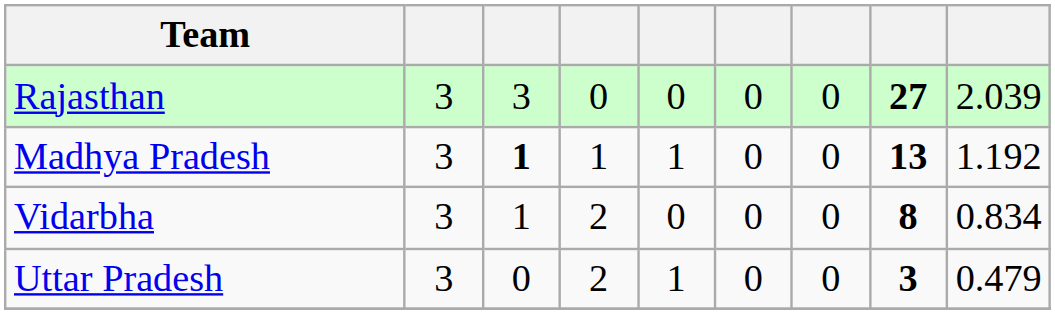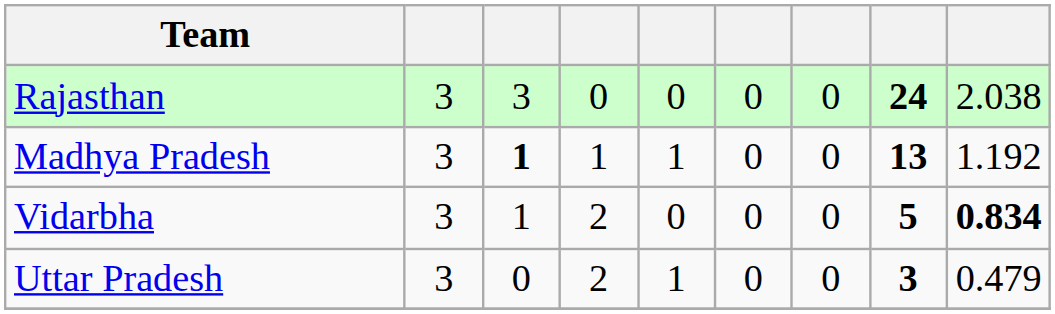Rajasthan | column 8: 27 -> 24
Rajasthan | column 9: 2.039 -> 2.038
Vidarbha | column 8: 8 -> 5
Vidarbha | column 9: normal -> bold
